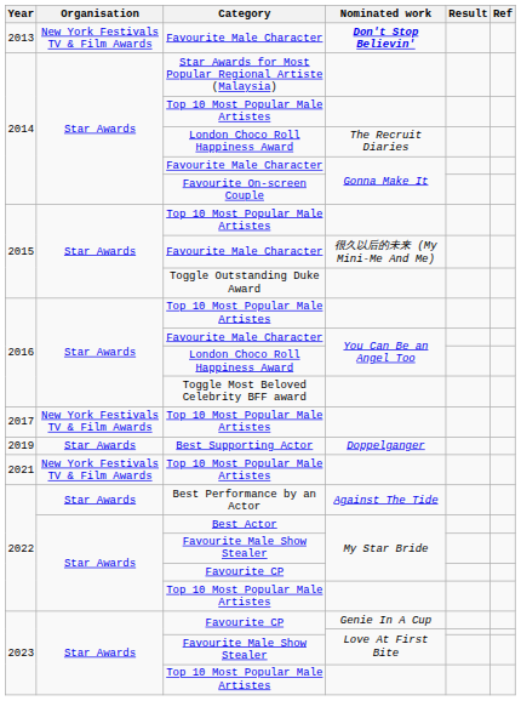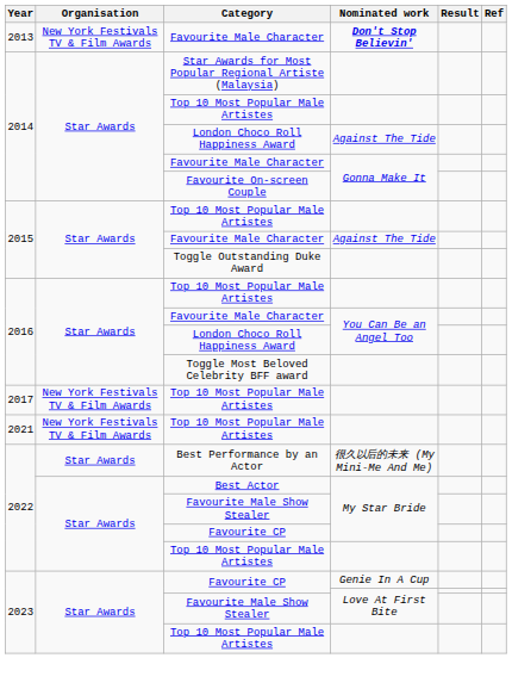2014 / London Choco Roll Happiness Award | Nominated work: The Recruit Diaries -> Against The Tide
2015 / Favourite Male Character | Nominated work: 很久以后的未来 (My Mini-Me And Me) -> Against The Tide
- row: 2019 | Star Awards | Best Supporting Actor | Doppelganger
Best Performance by an Actor | Nominated work: Against The Tide -> 很久以后的未来 (My Mini-Me And Me)
